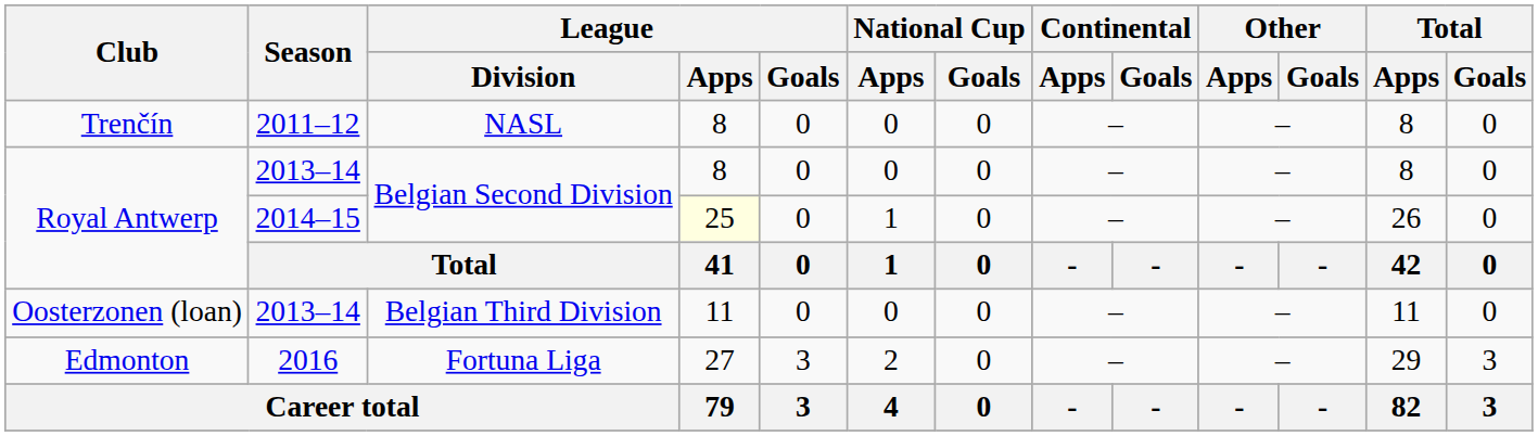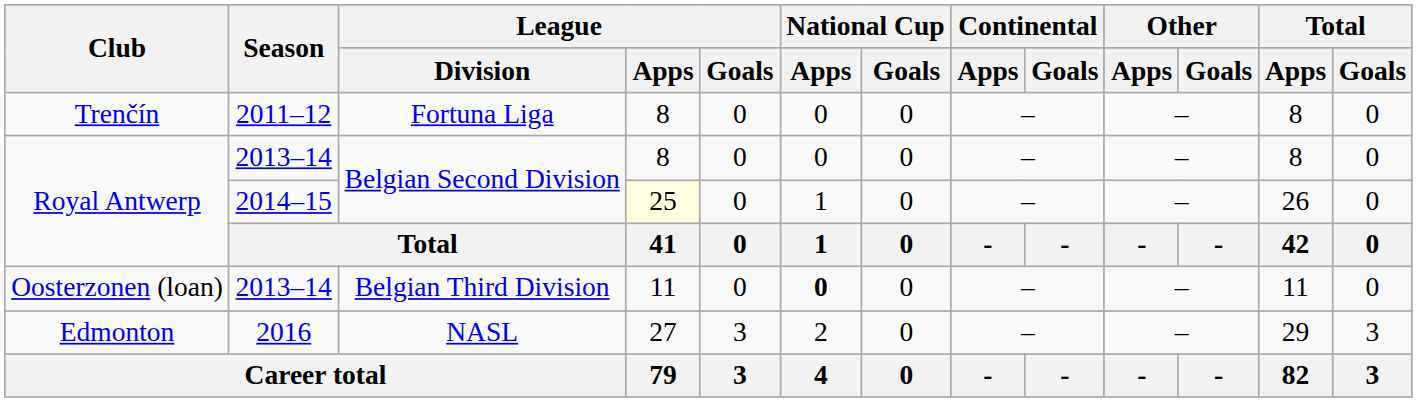Trenčín | League / Division: NASL -> Fortuna Liga
Oosterzonen (loan) | National Cup / Apps: normal -> bold
Edmonton | League / Division: Fortuna Liga -> NASL
